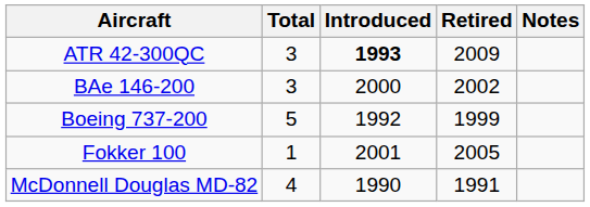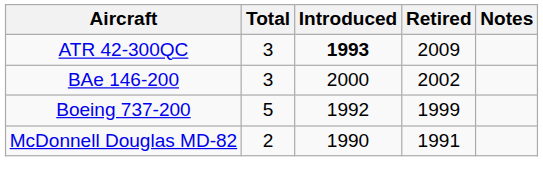- row: Fokker 100 | 1 | 2001 | 2005
McDonnell Douglas MD-82 | Total: 4 -> 2
